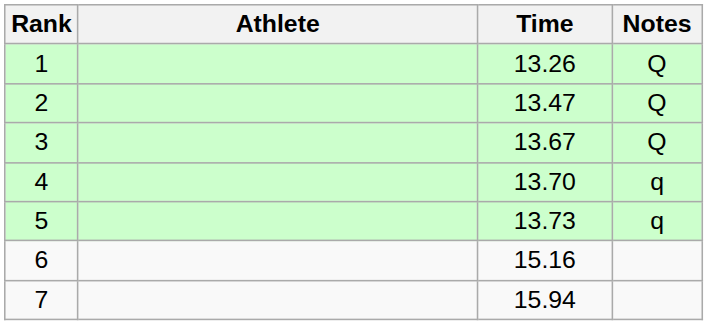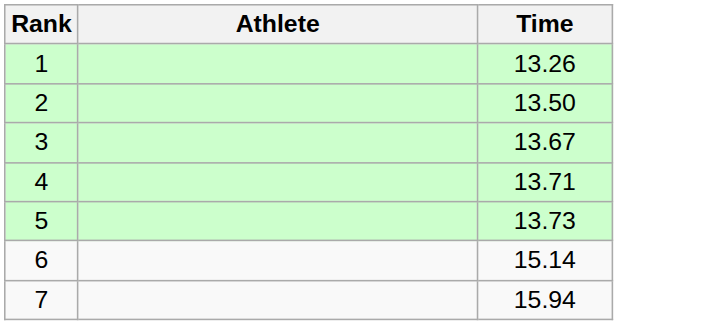- column: Notes | Q | Q | Q | q | q
2 | Time: 13.47 -> 13.50
4 | Time: 13.70 -> 13.71
6 | Time: 15.16 -> 15.14
